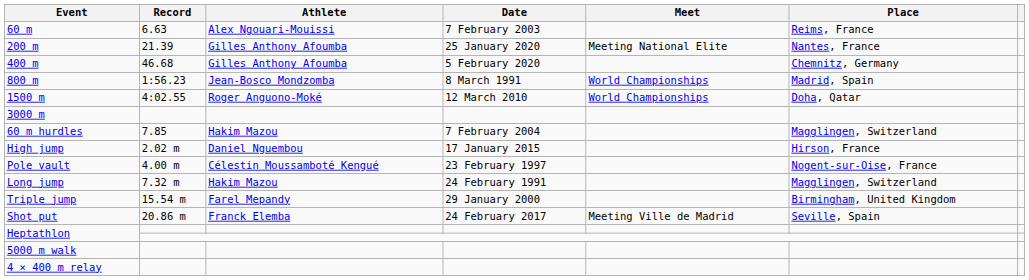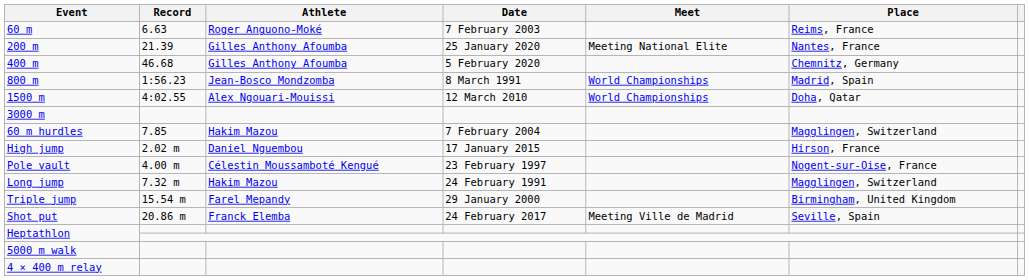60 m | Athlete: Alex Ngouari-Mouissi -> Roger Anguono-Moké
1500 m | Athlete: Roger Anguono-Moké -> Alex Ngouari-Mouissi
